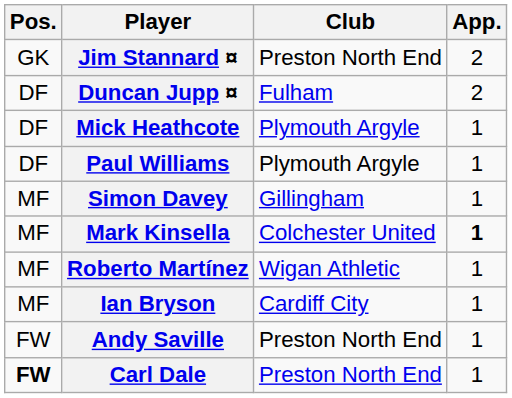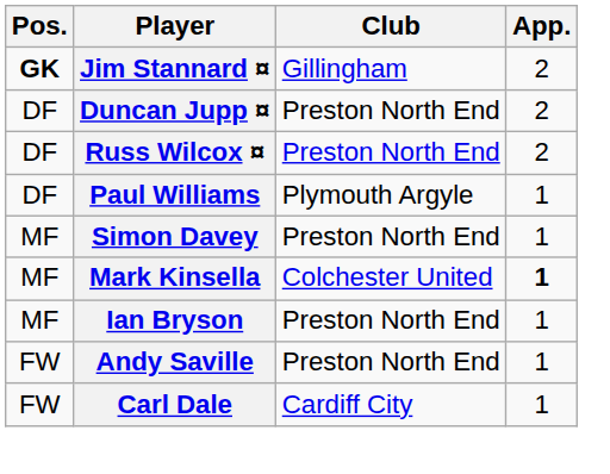Jim Stannard ¤ | Pos.: normal -> bold
Jim Stannard ¤ | Club: Preston North End -> Gillingham
Duncan Jupp ¤ | Club: Fulham -> Preston North End
- row: DF | Mick Heathcote | Plymouth Argyle | 1
+ row: DF | Russ Wilcox ¤ | Preston North End | 2
Simon Davey | Club: Gillingham -> Preston North End
- row: MF | Roberto Martínez | Wigan Athletic | 1
Ian Bryson | Club: Cardiff City -> Preston North End
Carl Dale | Pos.: bold -> normal
Carl Dale | Club: Preston North End -> Cardiff City
